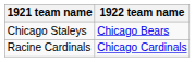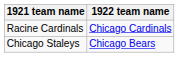rows swapped: Chicago Staleys <-> Racine Cardinals
